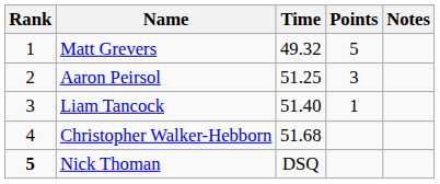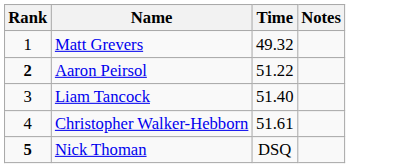- column: Points | 5 | 3 | 1
Aaron Peirsol | Rank: normal -> bold
Aaron Peirsol | Time: 51.25 -> 51.22
Christopher Walker-Hebborn | Time: 51.68 -> 51.61
